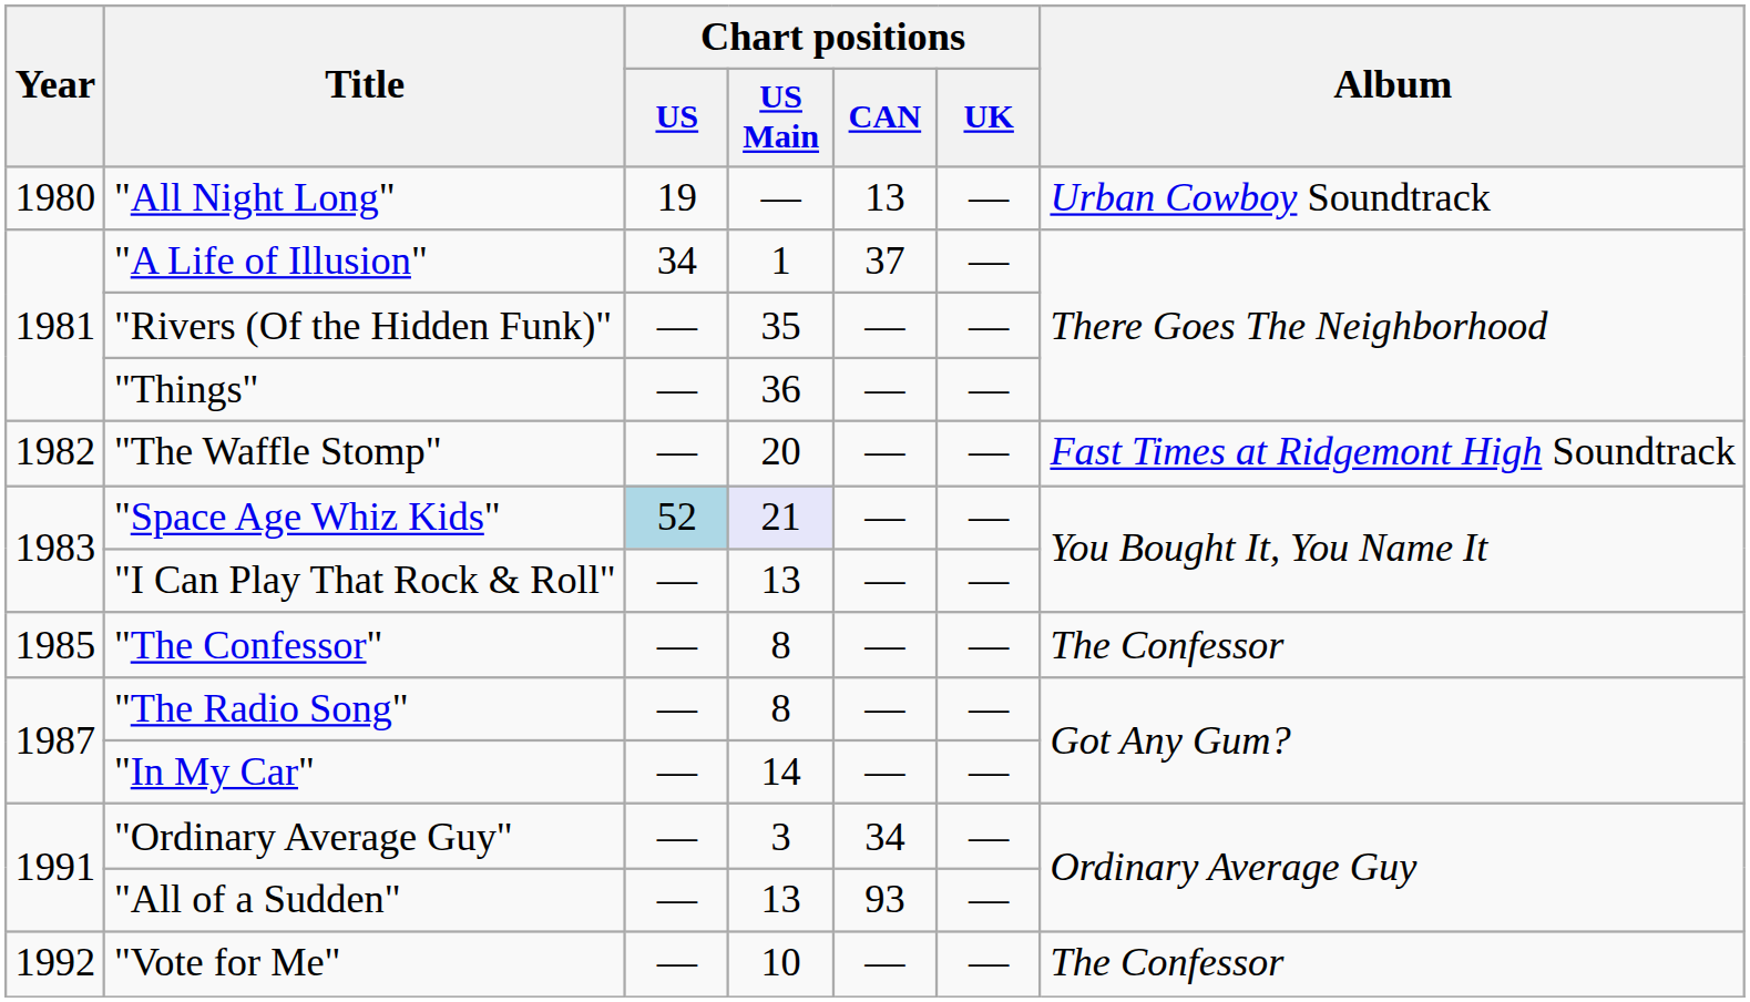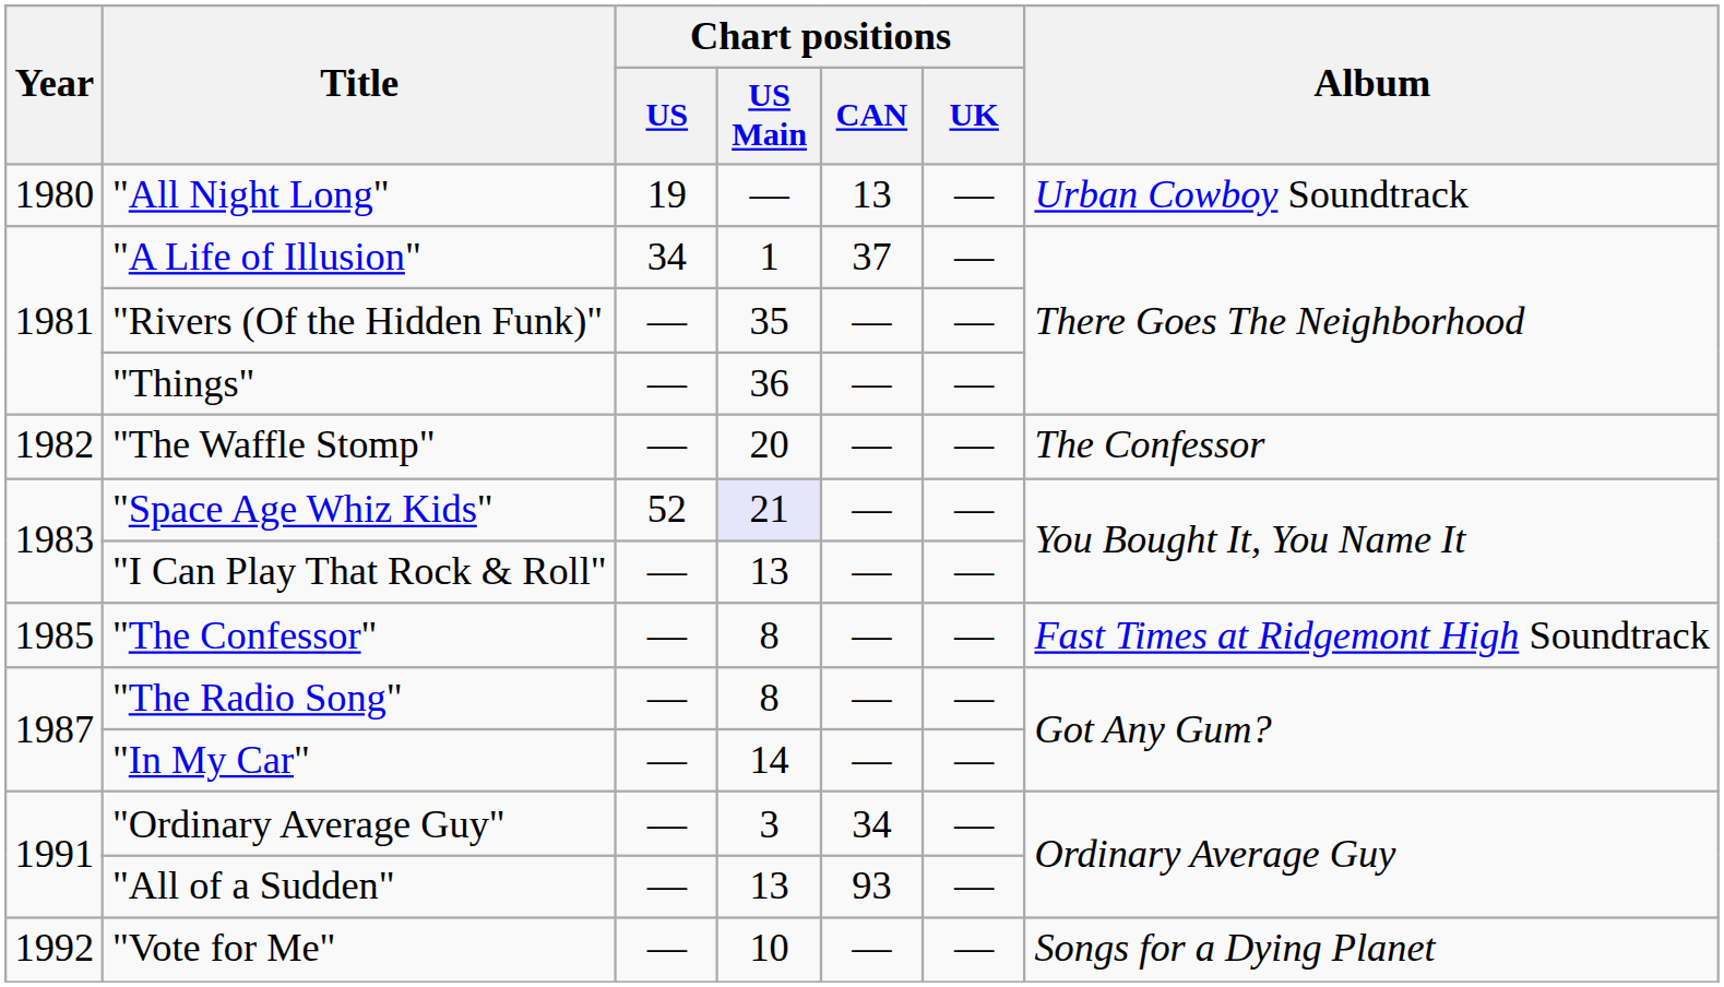"The Waffle Stomp" | Album: Fast Times at Ridgemont High Soundtrack -> The Confessor
"Space Age Whiz Kids" | Chart positions / US: lightblue background -> no background
"The Confessor" | Album: The Confessor -> Fast Times at Ridgemont High Soundtrack
"Vote for Me" | Album: The Confessor -> Songs for a Dying Planet
